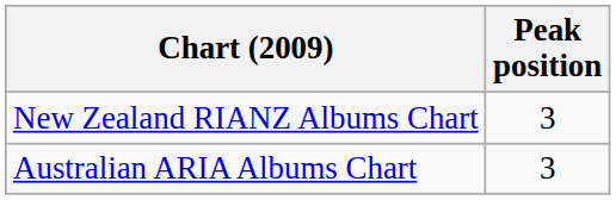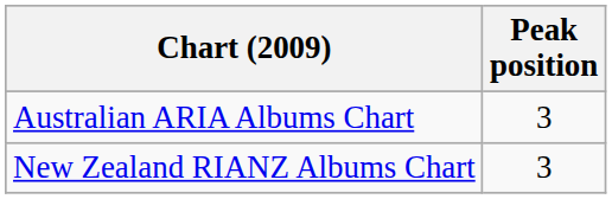rows swapped: Australian ARIA Albums Chart <-> New Zealand RIANZ Albums Chart
